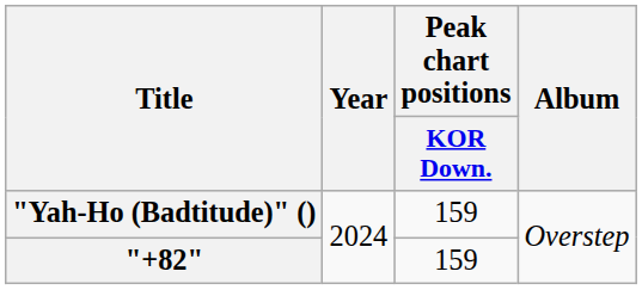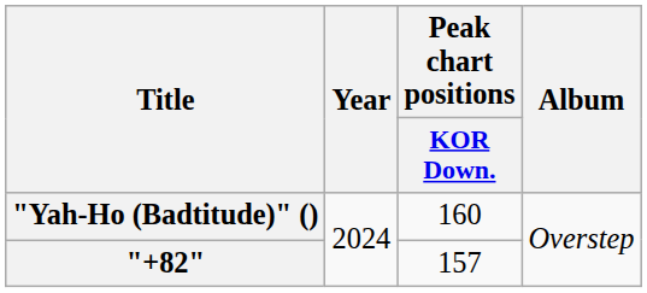"Yah-Ho (Badtitude)" () | Peak chart positions / KOR Down.: 159 -> 160
"+82" | Peak chart positions / KOR Down.: 159 -> 157
